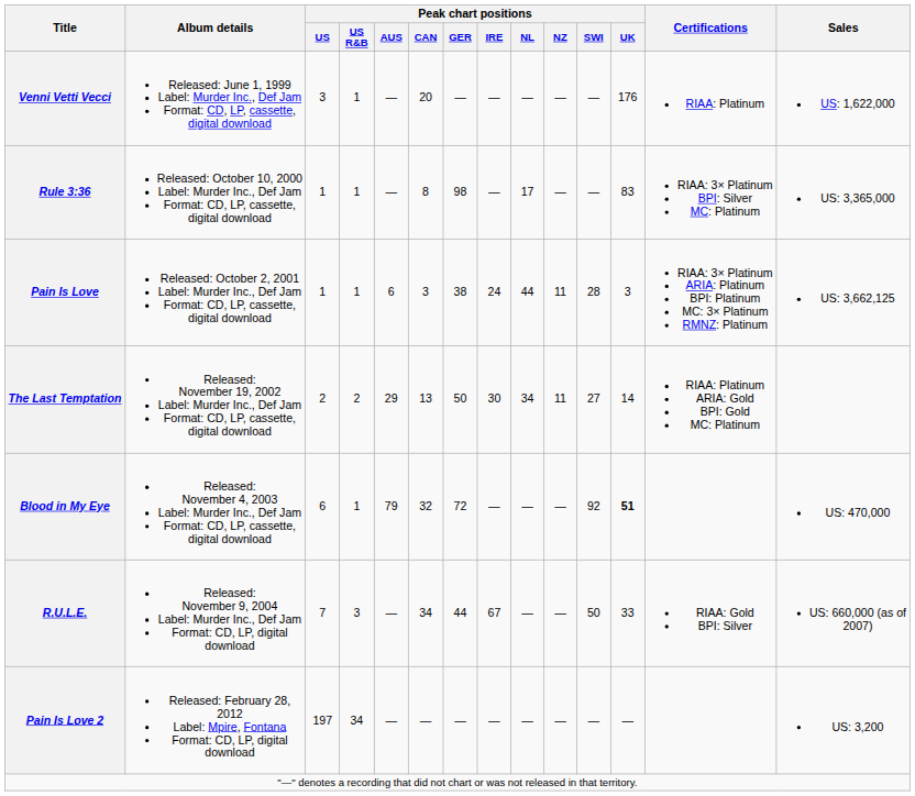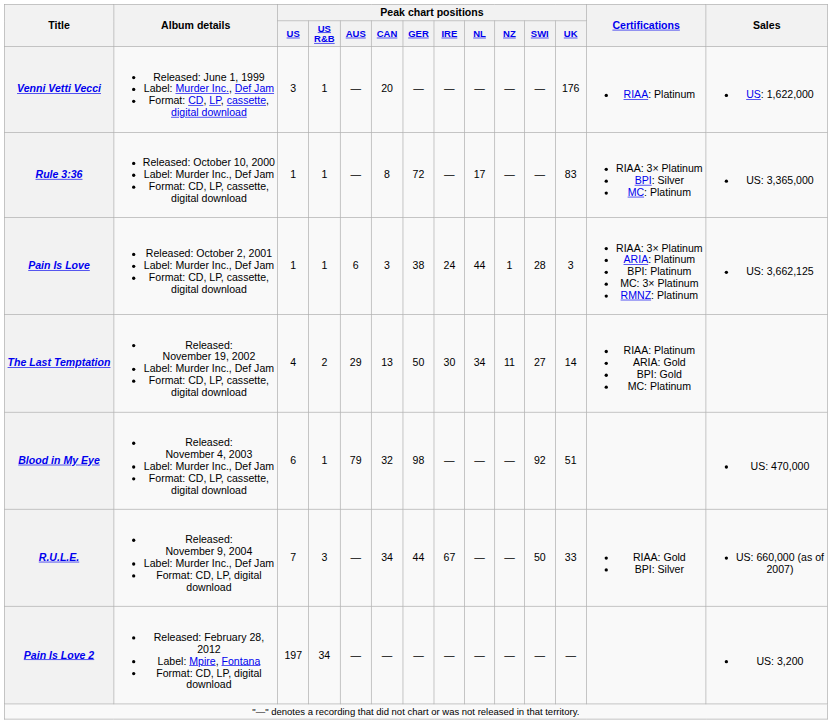Rule 3:36 | Peak chart positions / GER: 98 -> 72
Pain Is Love | Peak chart positions / NZ: 11 -> 1
The Last Temptation | Peak chart positions / US: 2 -> 4
Blood in My Eye | Peak chart positions / GER: 72 -> 98
Blood in My Eye | Peak chart positions / UK: bold -> normal
